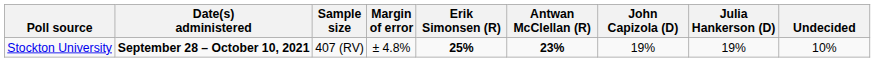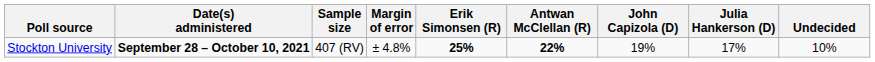Stockton University | Antwan McClellan (R): 23% -> 22%
Stockton University | Julia Hankerson (D): 19% -> 17%
